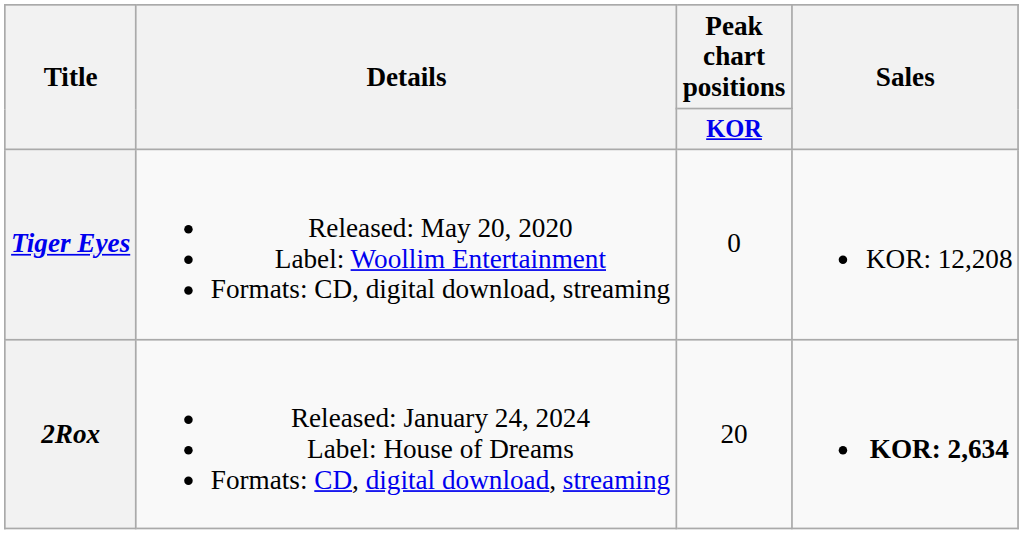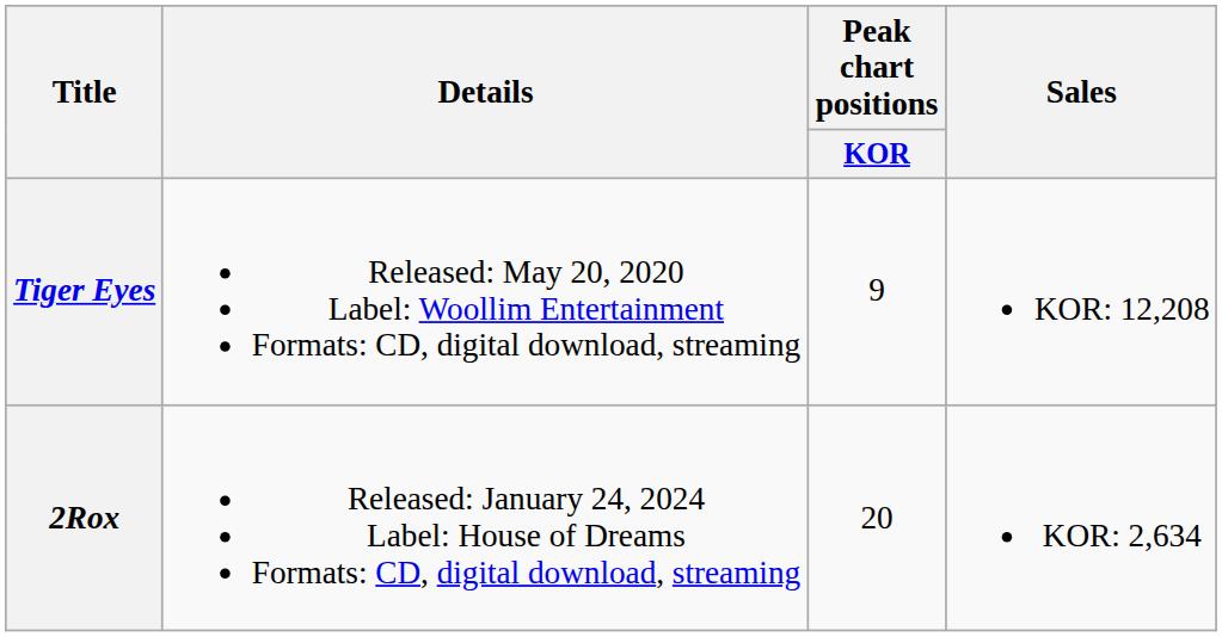Tiger Eyes | Peak chart positions / KOR: 0 -> 9
2Rox | Sales: bold -> normal
